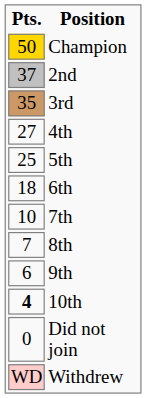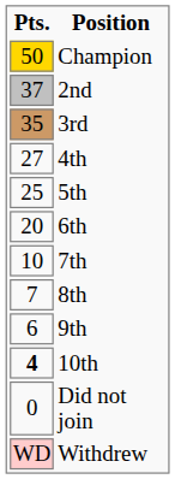6th | Pts.: 18 -> 20
